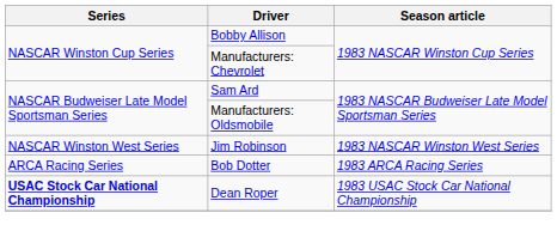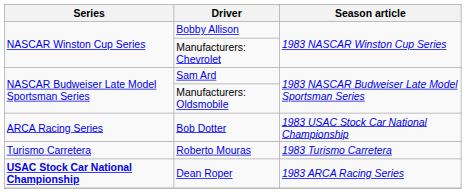- row: NASCAR Winston West Series | Jim Robinson | 1983 NASCAR Winston West Series
Bob Dotter | Season article: 1983 ARCA Racing Series -> 1983 USAC Stock Car National Championship
+ row: Turismo Carretera | Roberto Mouras | 1983 Turismo Carretera
Dean Roper | Season article: 1983 USAC Stock Car National Championship -> 1983 ARCA Racing Series
